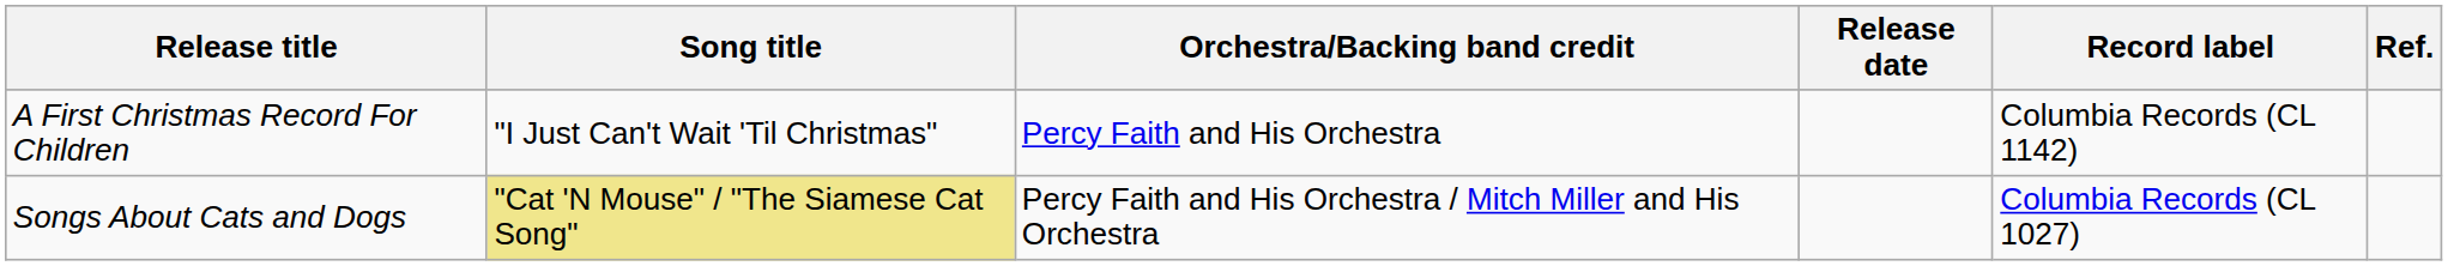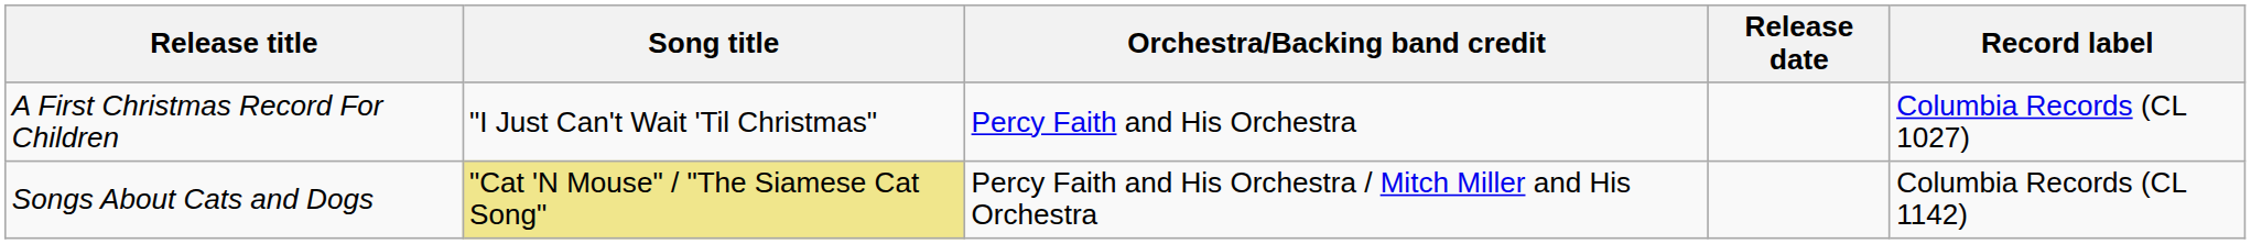- column: Ref.
A First Christmas Record For Children | Record label: Columbia Records (CL 1142) -> Columbia Records (CL 1027)
Songs About Cats and Dogs | Record label: Columbia Records (CL 1027) -> Columbia Records (CL 1142)
